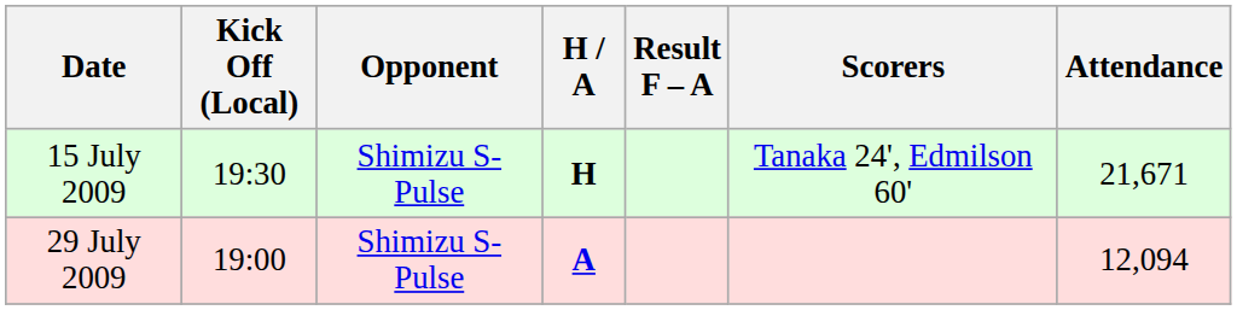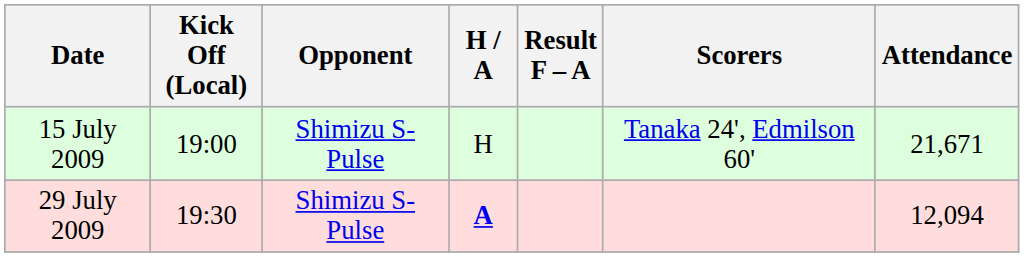15 July 2009 | Kick Off (Local): 19:30 -> 19:00
15 July 2009 | H / A: bold -> normal
29 July 2009 | Kick Off (Local): 19:00 -> 19:30
